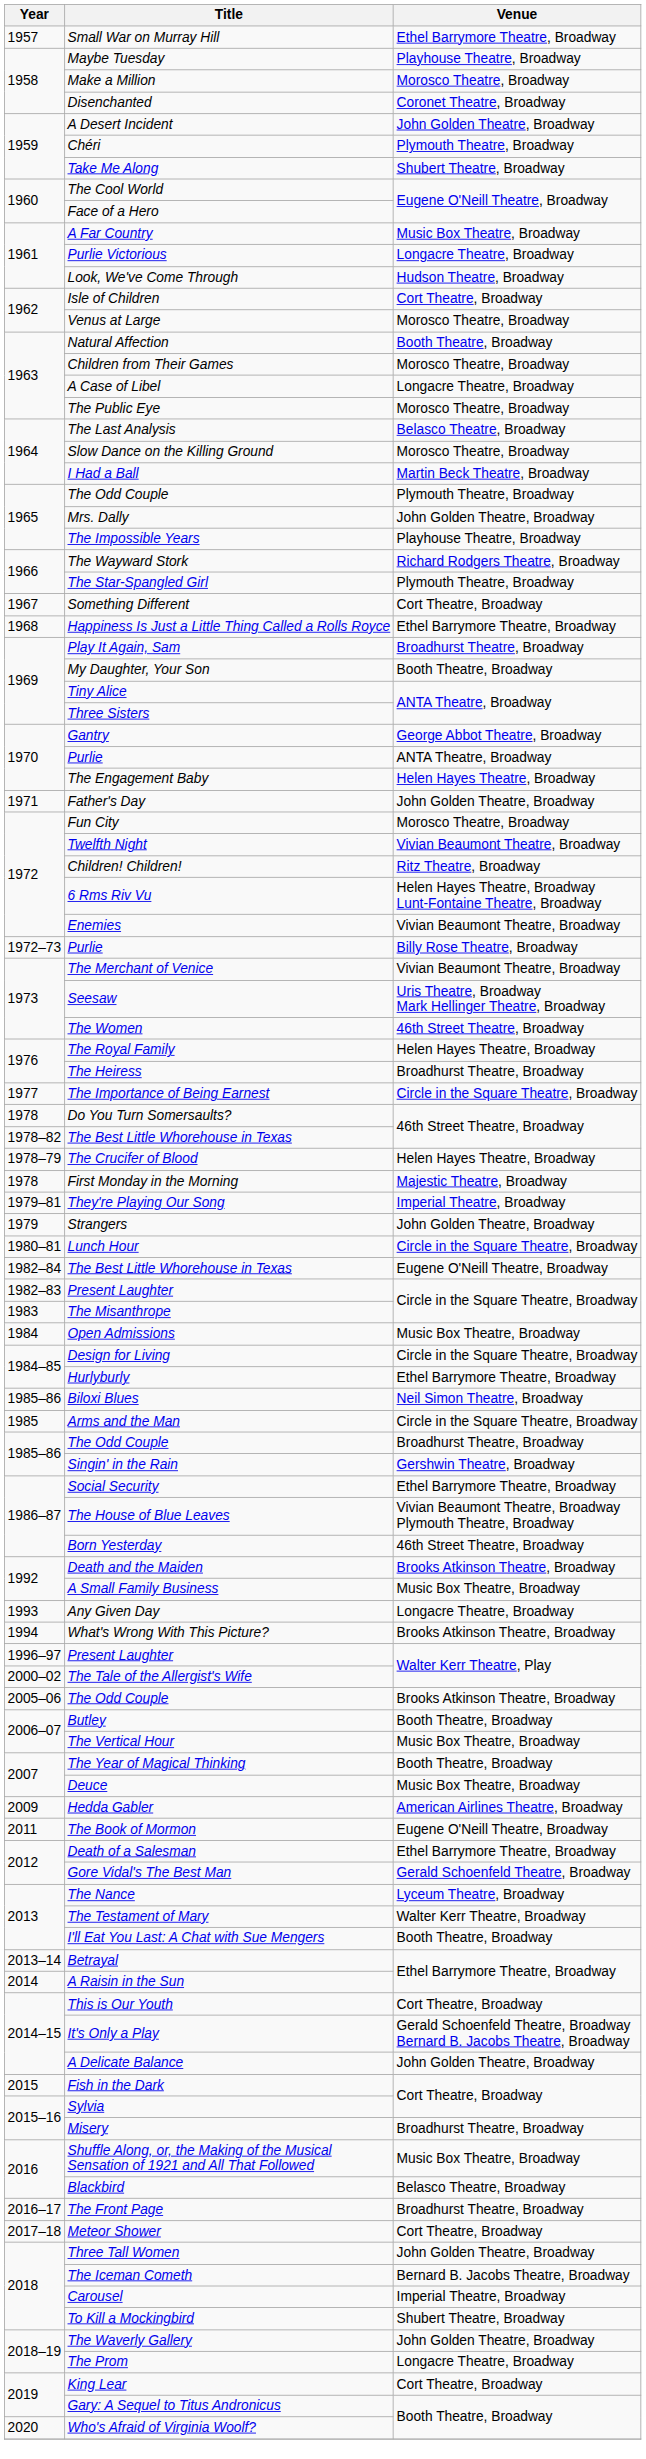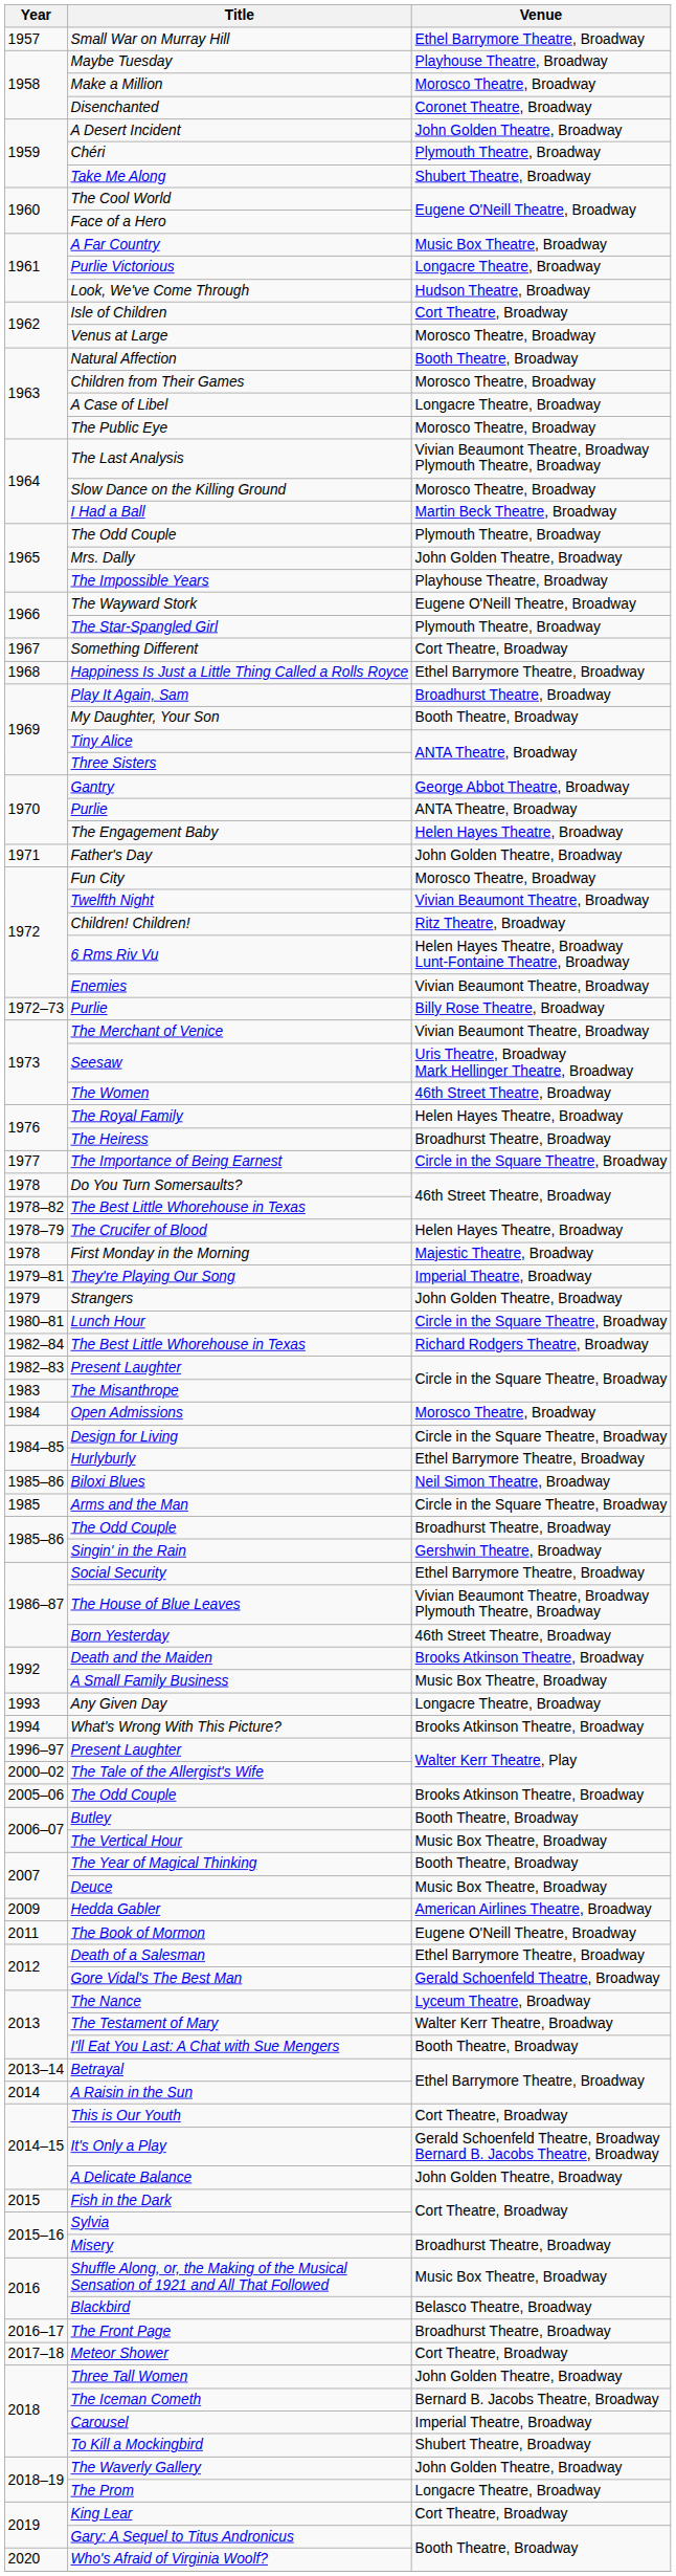The Last Analysis | Venue: Belasco Theatre, Broadway -> Vivian Beaumont Theatre, Broadway Plymouth Theatre, Broadway
The Wayward Stork | Venue: Richard Rodgers Theatre, Broadway -> Eugene O'Neill Theatre, Broadway
1982–84 / The Best Little Whorehouse in Texas | Venue: Eugene O'Neill Theatre, Broadway -> Richard Rodgers Theatre, Broadway
Open Admissions | Venue: Music Box Theatre, Broadway -> Morosco Theatre, Broadway
